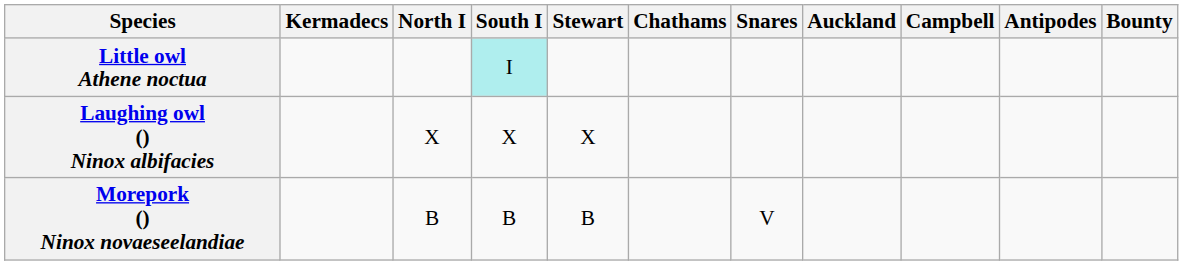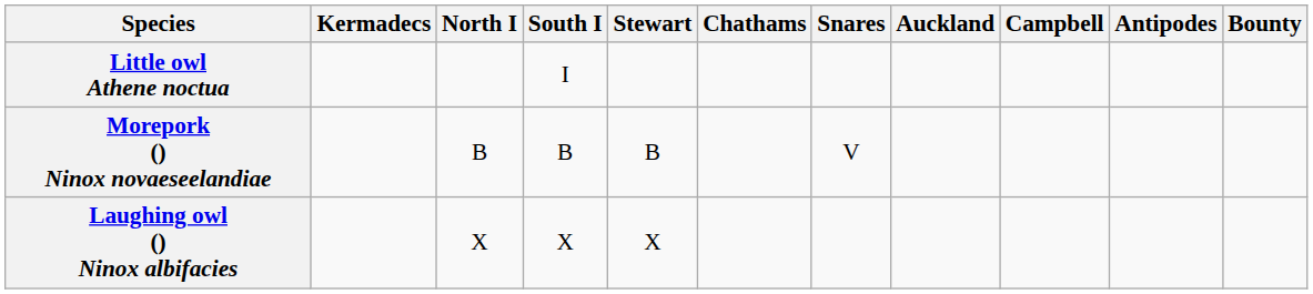Little owl Athene noctua | South I: paleturquoise background -> no background
rows swapped: Morepork () Ninox novaeseelandiae <-> Laughing owl () Ninox albifacies
